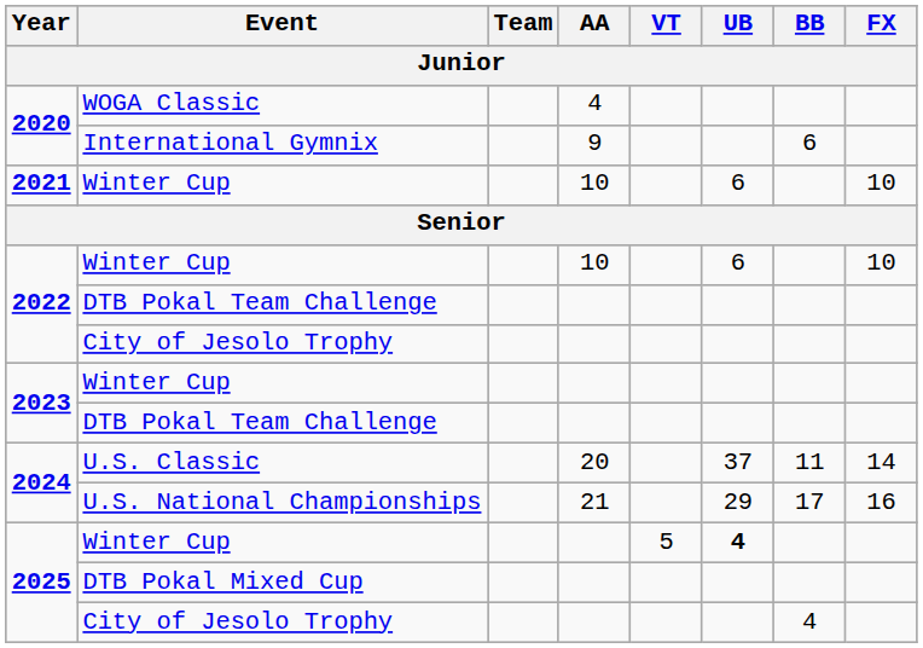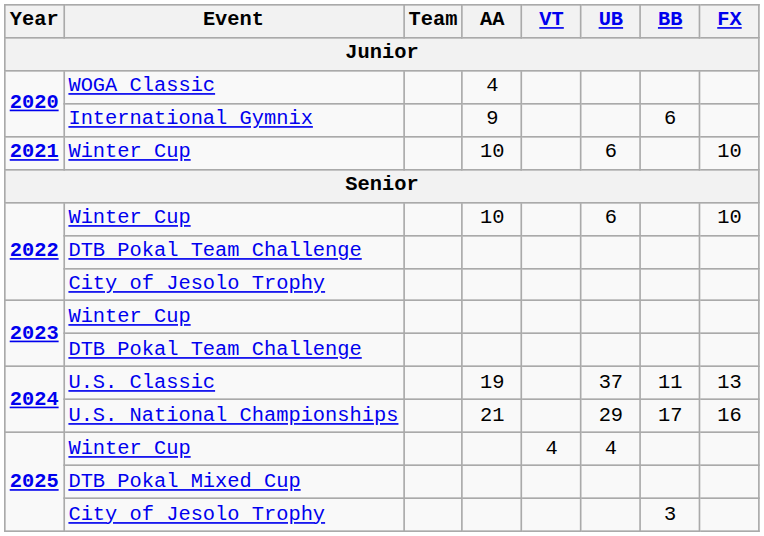U.S. Classic | AA: 20 -> 19
U.S. Classic | FX: 14 -> 13
2025 / Winter Cup | VT: 5 -> 4
2025 / Winter Cup | UB: bold -> normal
2025 / City of Jesolo Trophy | BB: 4 -> 3
